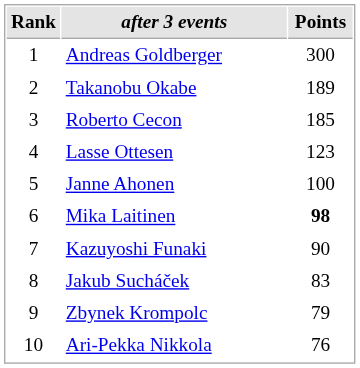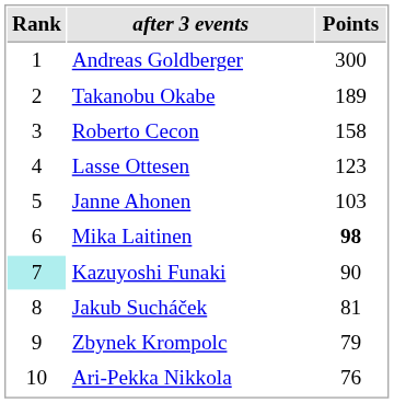Roberto Cecon | Points: 185 -> 158
Janne Ahonen | Points: 100 -> 103
Kazuyoshi Funaki | Rank: no background -> paleturquoise background
Jakub Sucháček | Points: 83 -> 81
